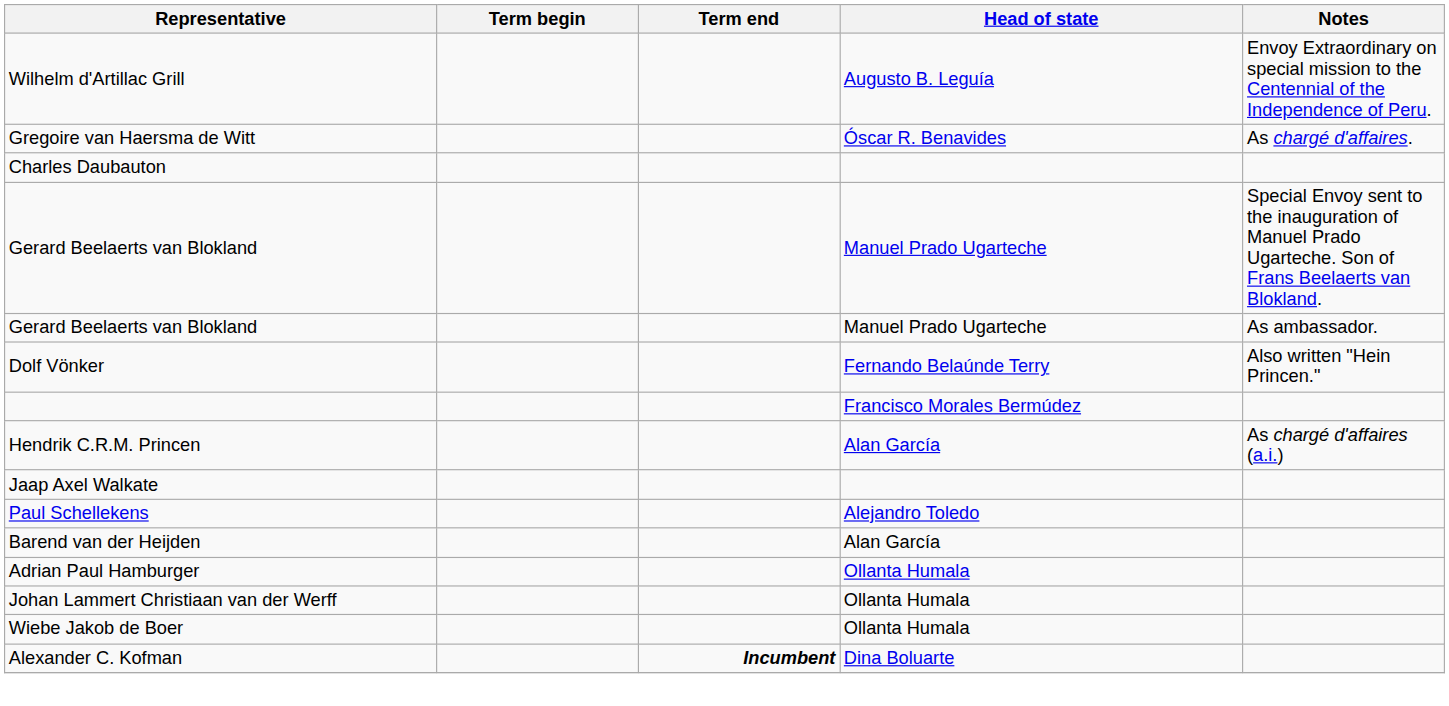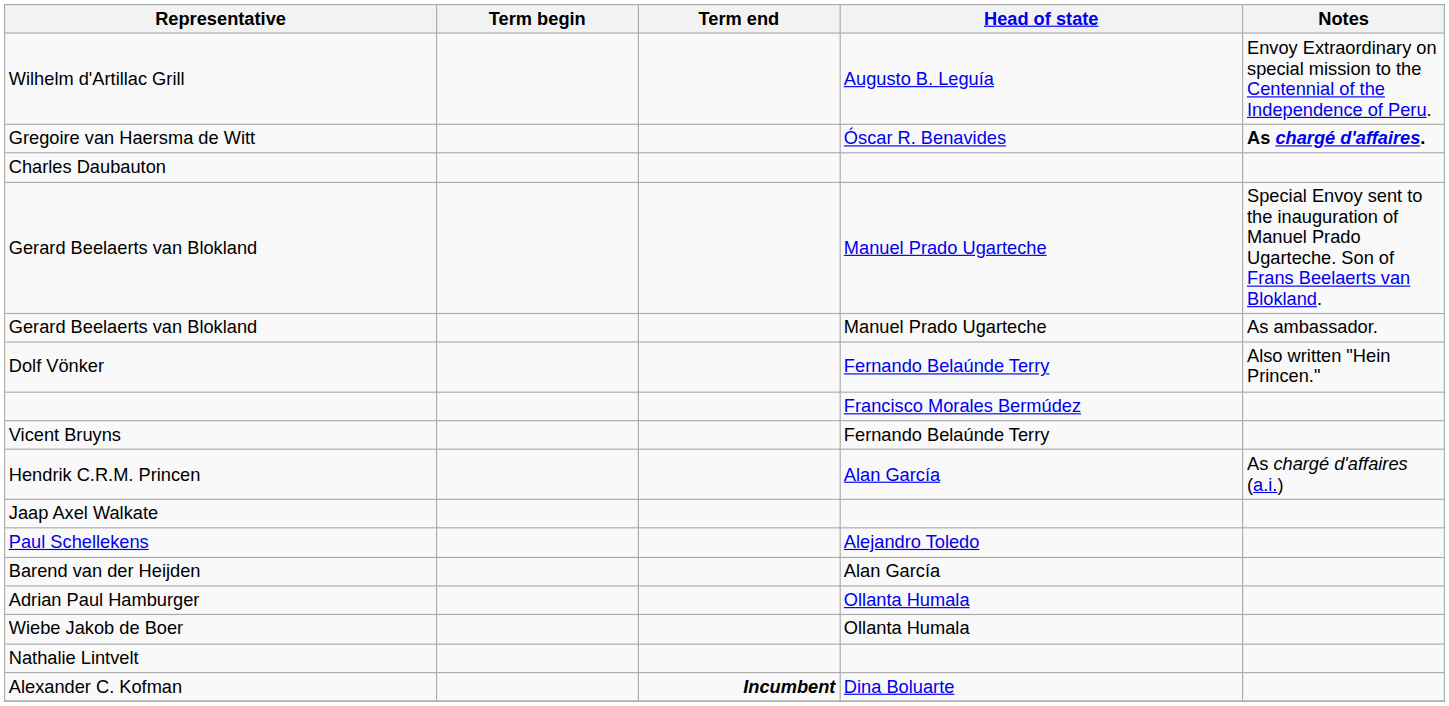Gregoire van Haersma de Witt | Notes: normal -> bold
+ row: Vicent Bruyns | Fernando Belaúnde Terry
- row: Johan Lammert Christiaan van der Werff | Ollanta Humala
+ row: Nathalie Lintvelt
